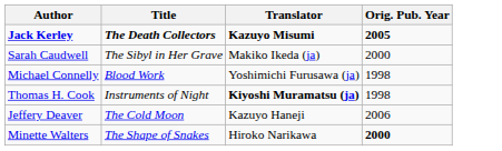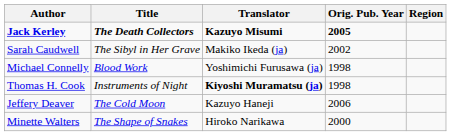+ column: Region
Sarah Caudwell | Orig. Pub. Year: 2000 -> 2002
Minette Walters | Orig. Pub. Year: bold -> normal
